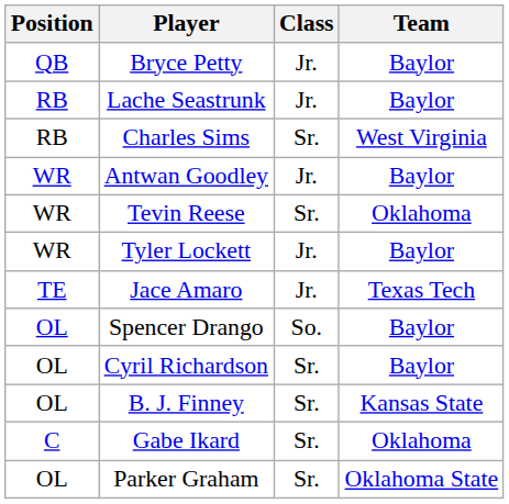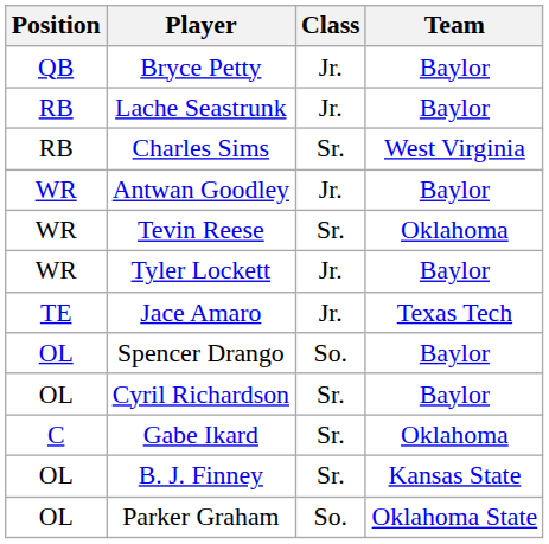rows swapped: Gabe Ikard <-> B. J. Finney
Parker Graham | Class: Sr. -> So.
